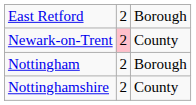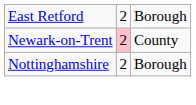- row: Nottingham | 2 | Borough
Nottinghamshire | column 3: County -> Borough
